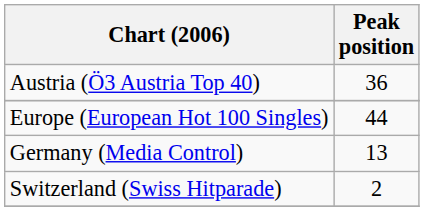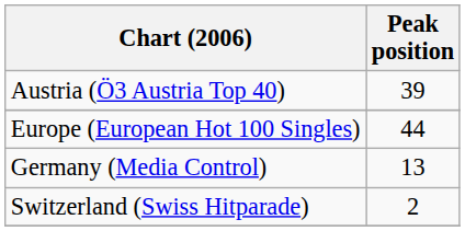Austria (Ö3 Austria Top 40) | Peak position: 36 -> 39
